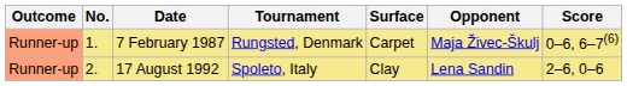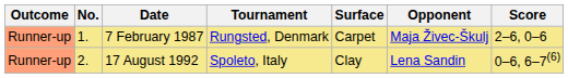7 February 1987 | Score: 0–6, 6–7(6) -> 2–6, 0–6
17 August 1992 | Score: 2–6, 0–6 -> 0–6, 6–7(6)
